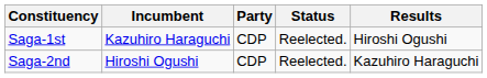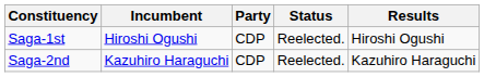Saga-1st | Incumbent: Kazuhiro Haraguchi -> Hiroshi Ogushi
Saga-2nd | Incumbent: Hiroshi Ogushi -> Kazuhiro Haraguchi
